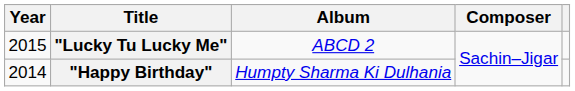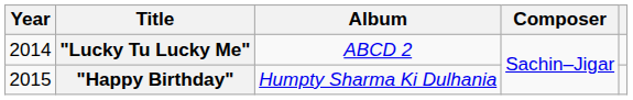"Lucky Tu Lucky Me" | Year: 2015 -> 2014
"Happy Birthday" | Year: 2014 -> 2015
